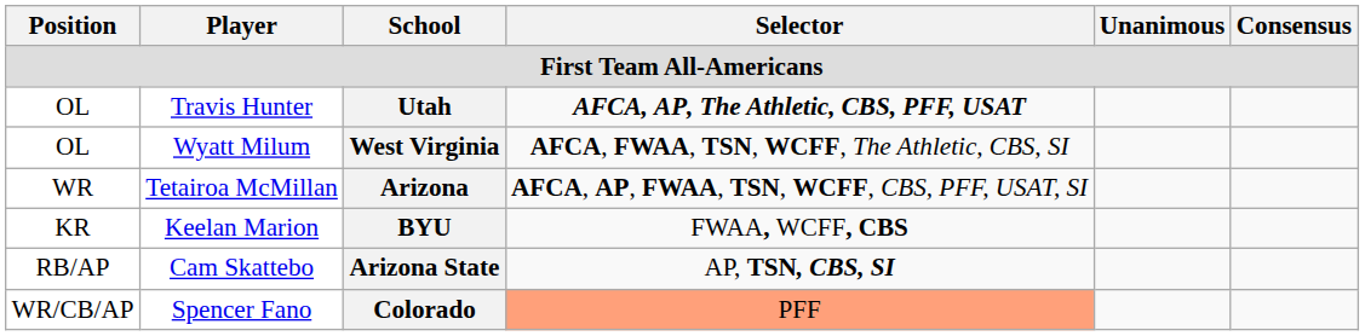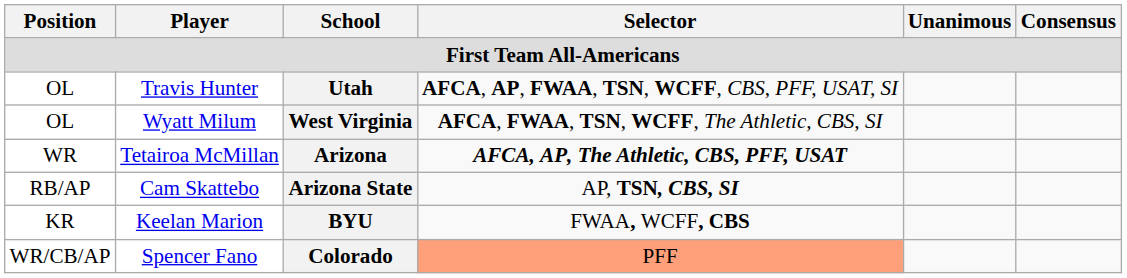Travis Hunter | Selector: AFCA, AP, The Athletic, CBS, PFF, USAT -> AFCA, AP, FWAA, TSN, WCFF, CBS, PFF, USAT, SI
Tetairoa McMillan | Selector: AFCA, AP, FWAA, TSN, WCFF, CBS, PFF, USAT, SI -> AFCA, AP, The Athletic, CBS, PFF, USAT
rows swapped: Keelan Marion <-> Cam Skattebo
